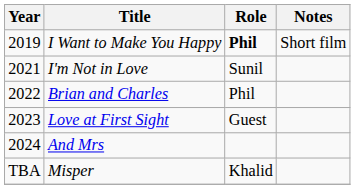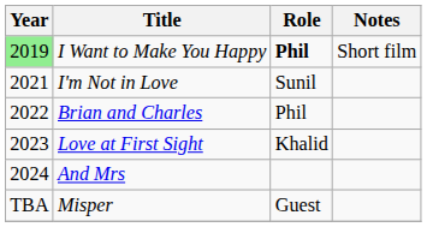I Want to Make You Happy | Year: no background -> lightgreen background
Love at First Sight | Role: Guest -> Khalid
Misper | Role: Khalid -> Guest
